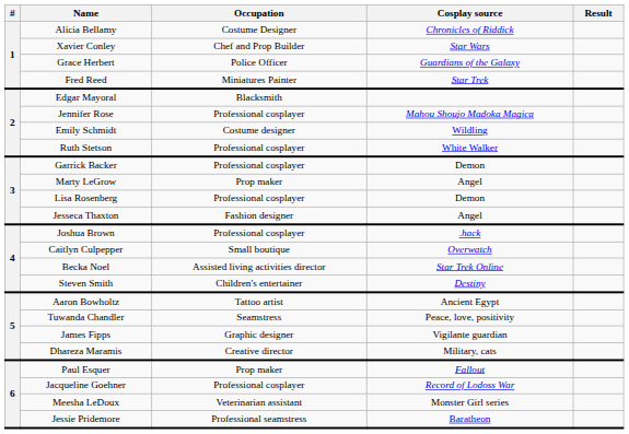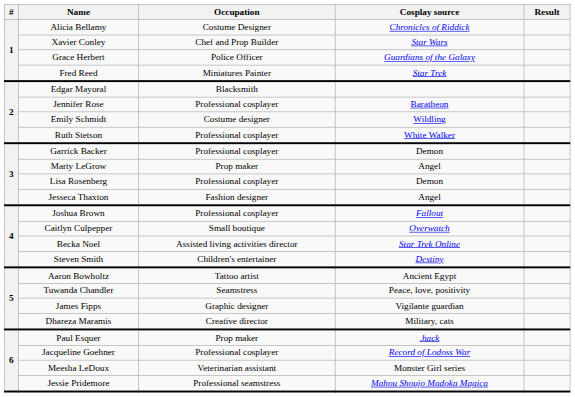Jennifer Rose | Cosplay source: Mahou Shoujo Madoka Magica -> Baratheon
Joshua Brown | Cosplay source: .hack -> Fallout
Paul Esquer | Cosplay source: Fallout -> .hack
Jessie Pridemore | Cosplay source: Baratheon -> Mahou Shoujo Madoka Magica
